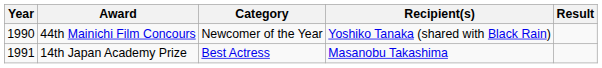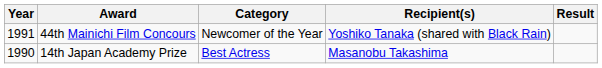44th Mainichi Film Concours | Year: 1990 -> 1991
14th Japan Academy Prize | Year: 1991 -> 1990
